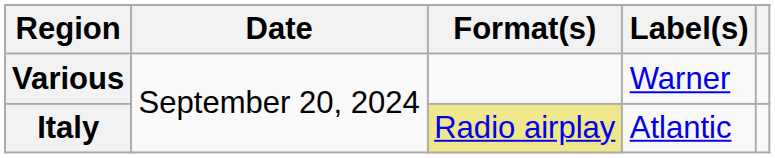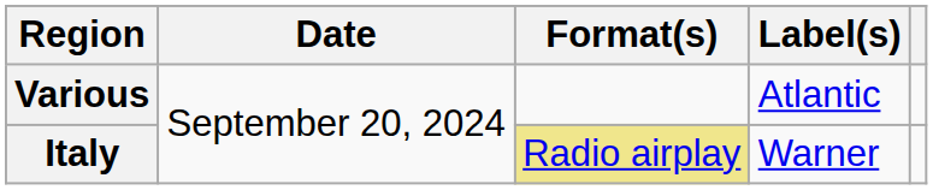Various | Label(s): Warner -> Atlantic
Italy | Label(s): Atlantic -> Warner
